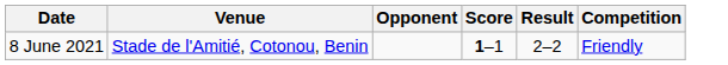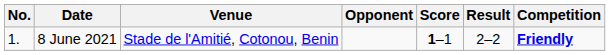+ column: No. | 1.
8 June 2021 | Competition: normal -> bold
